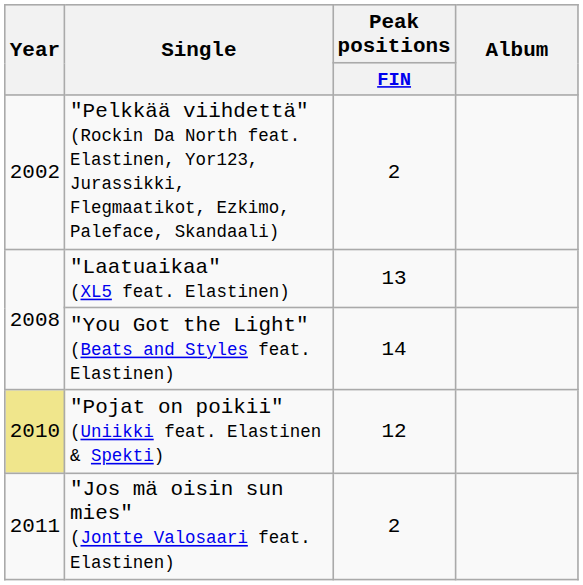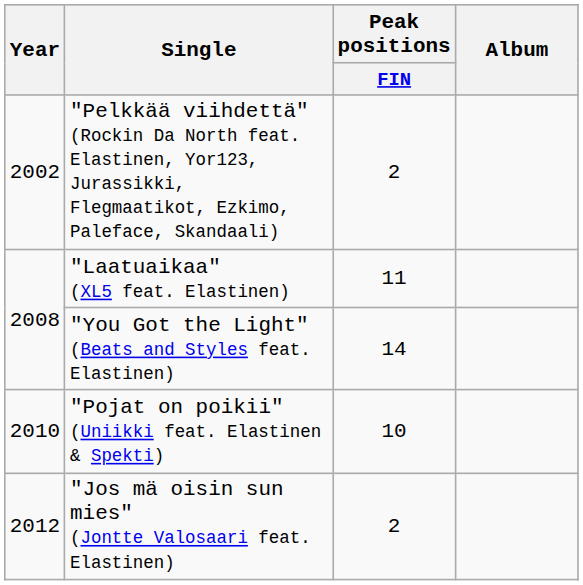"Laatuaikaa" (XL5 feat. Elastinen) | Peak positions / FIN: 13 -> 11
"Pojat on poikii" (Uniikki feat. Elastinen & Spekti) | Year: khaki background -> no background
"Pojat on poikii" (Uniikki feat. Elastinen & Spekti) | Peak positions / FIN: 12 -> 10
"Jos mä oisin sun mies" (Jontte Valosaari feat. Elastinen) | Year: 2011 -> 2012
